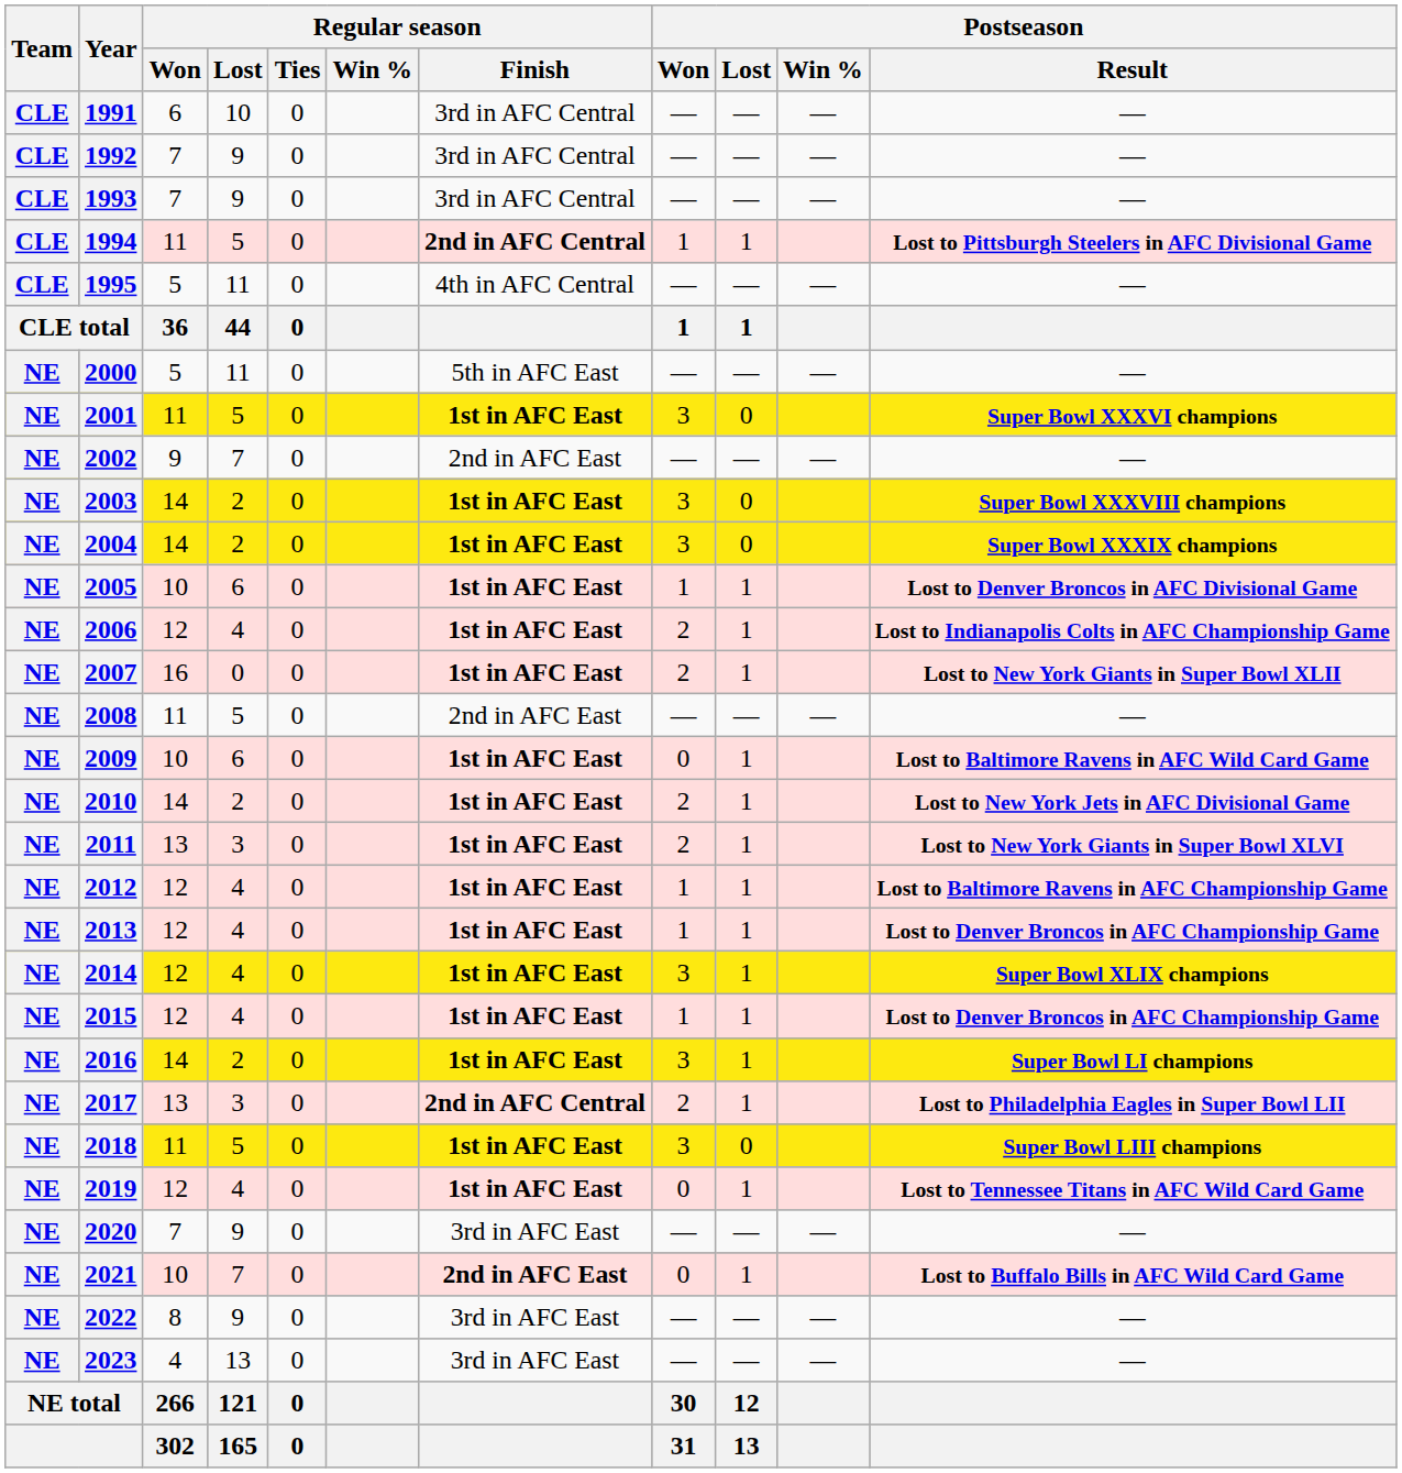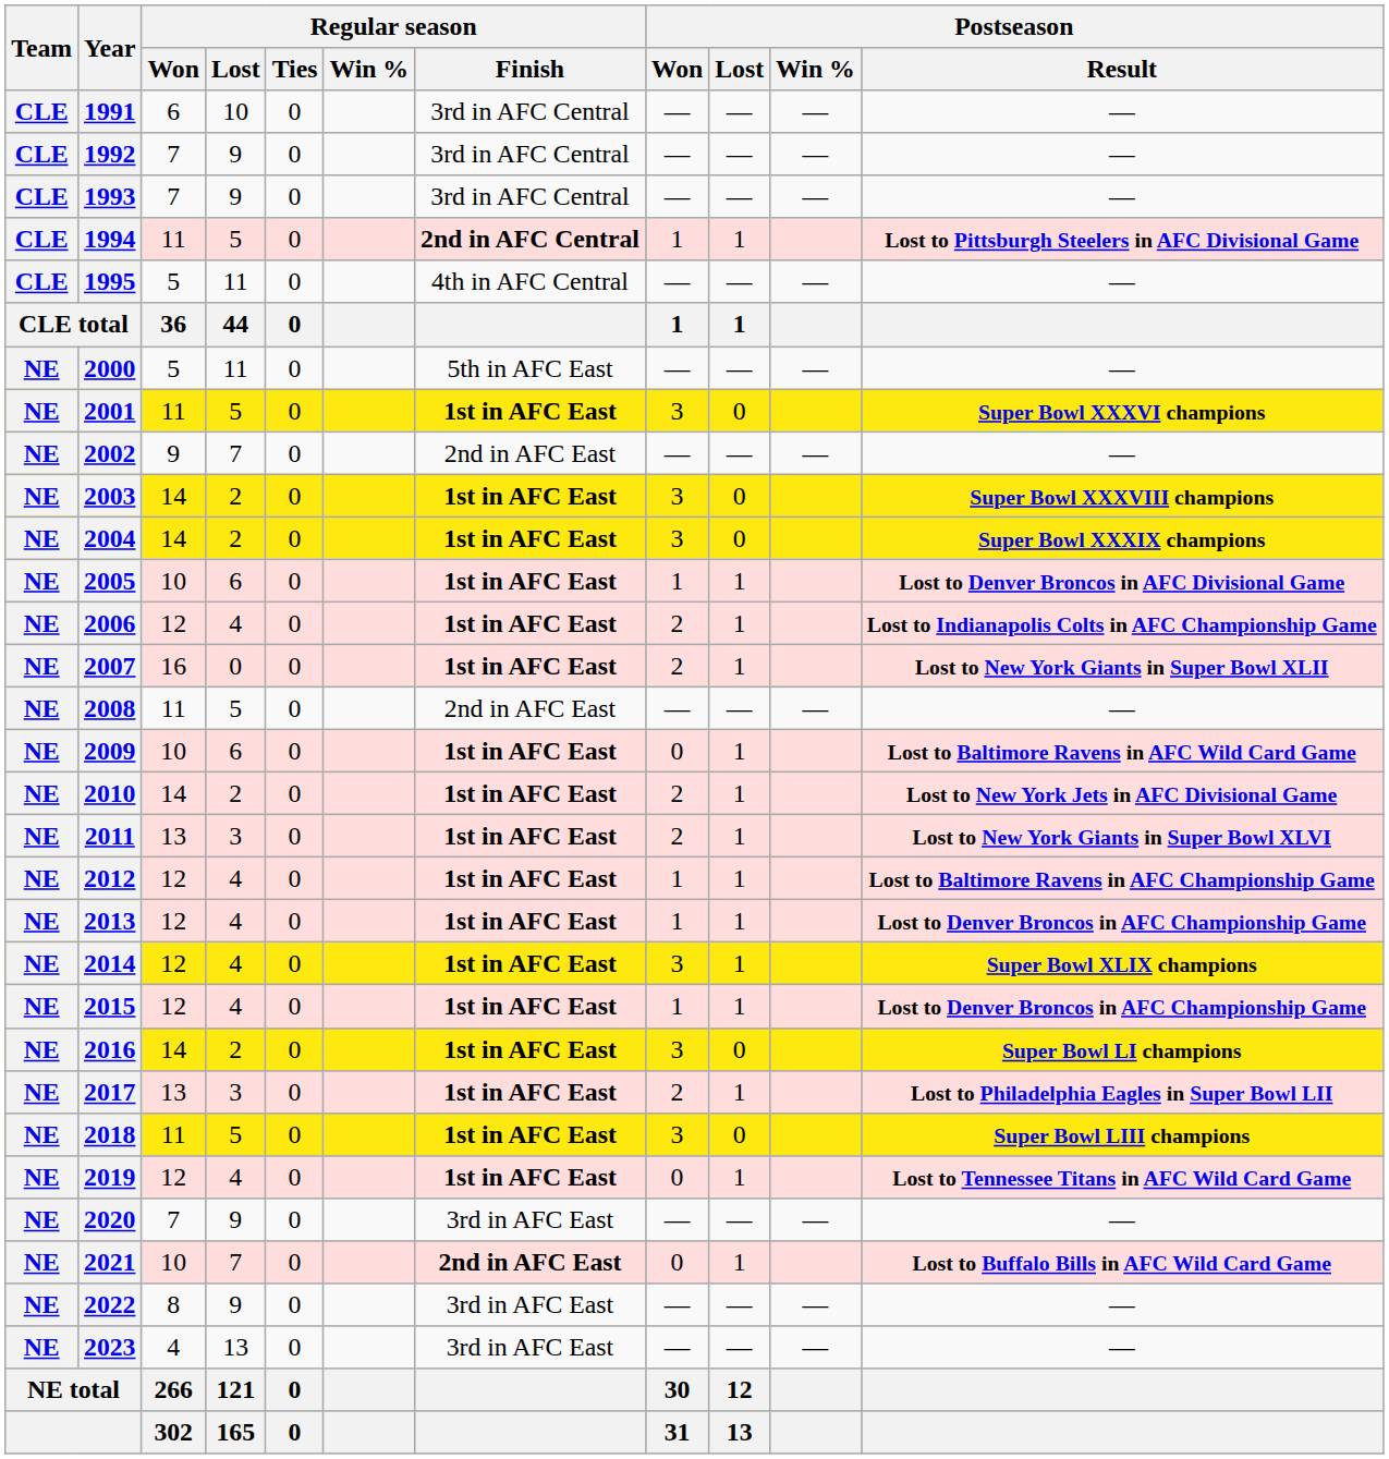2016 | Postseason / Lost: 1 -> 0
2017 | Regular season / Finish: 2nd in AFC Central -> 1st in AFC East
